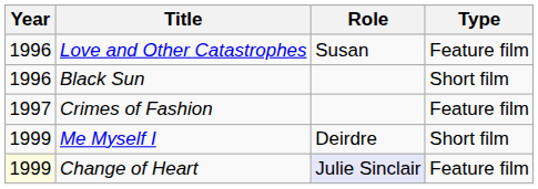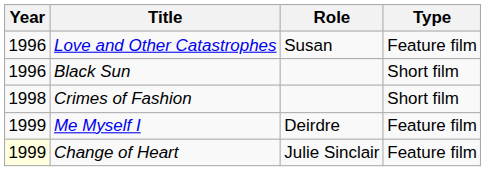Crimes of Fashion | Year: 1997 -> 1998
Crimes of Fashion | Type: Feature film -> Short film
Me Myself I | Type: Short film -> Feature film
Change of Heart | Role: lavender background -> no background
